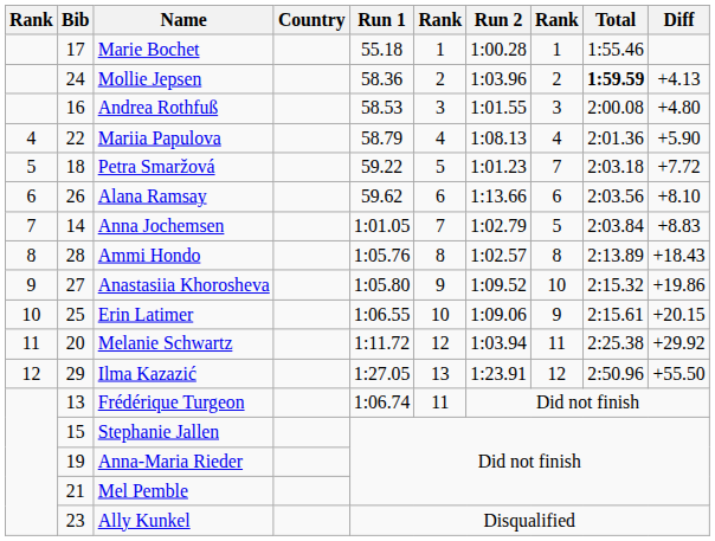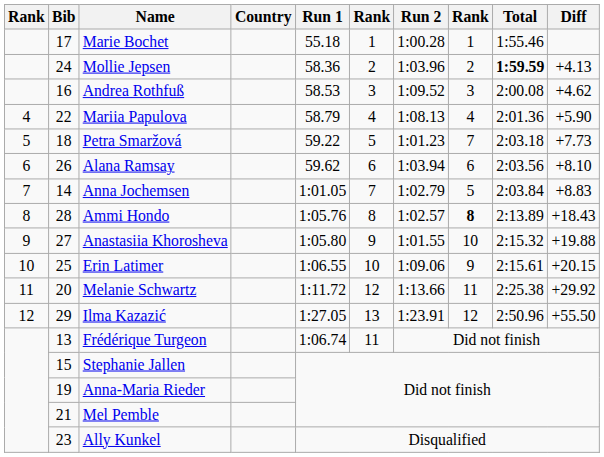Andrea Rothfuß | Run 2: 1:01.55 -> 1:09.52
Andrea Rothfuß | Diff: +4.80 -> +4.62
Petra Smaržová | Diff: +7.72 -> +7.73
Alana Ramsay | Run 2: 1:13.66 -> 1:03.94
Ammi Hondo | column 8: normal -> bold
Anastasiia Khorosheva | Run 2: 1:09.52 -> 1:01.55
Anastasiia Khorosheva | Diff: +19.86 -> +19.88
Melanie Schwartz | Run 2: 1:03.94 -> 1:13.66
